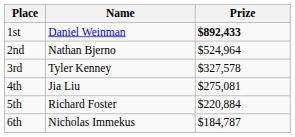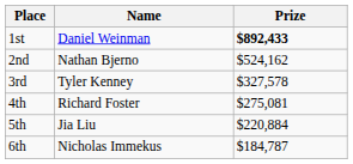2nd | Prize: $524,964 -> $524,162
4th | Name: Jia Liu -> Richard Foster
5th | Name: Richard Foster -> Jia Liu
